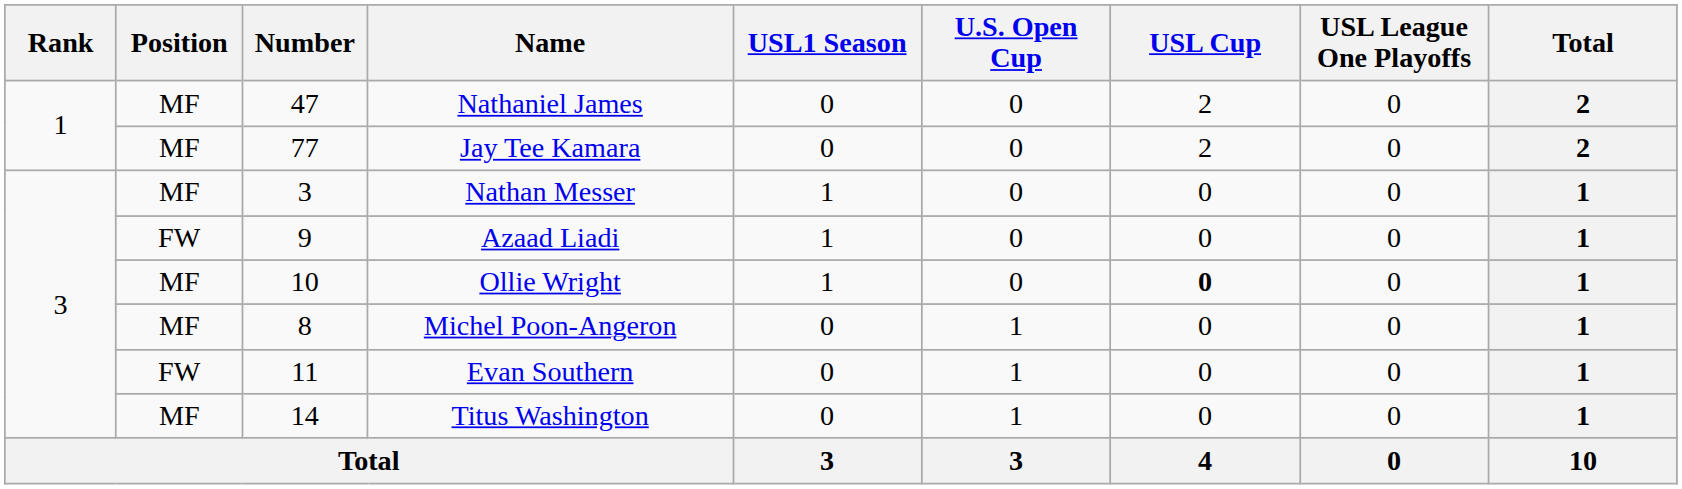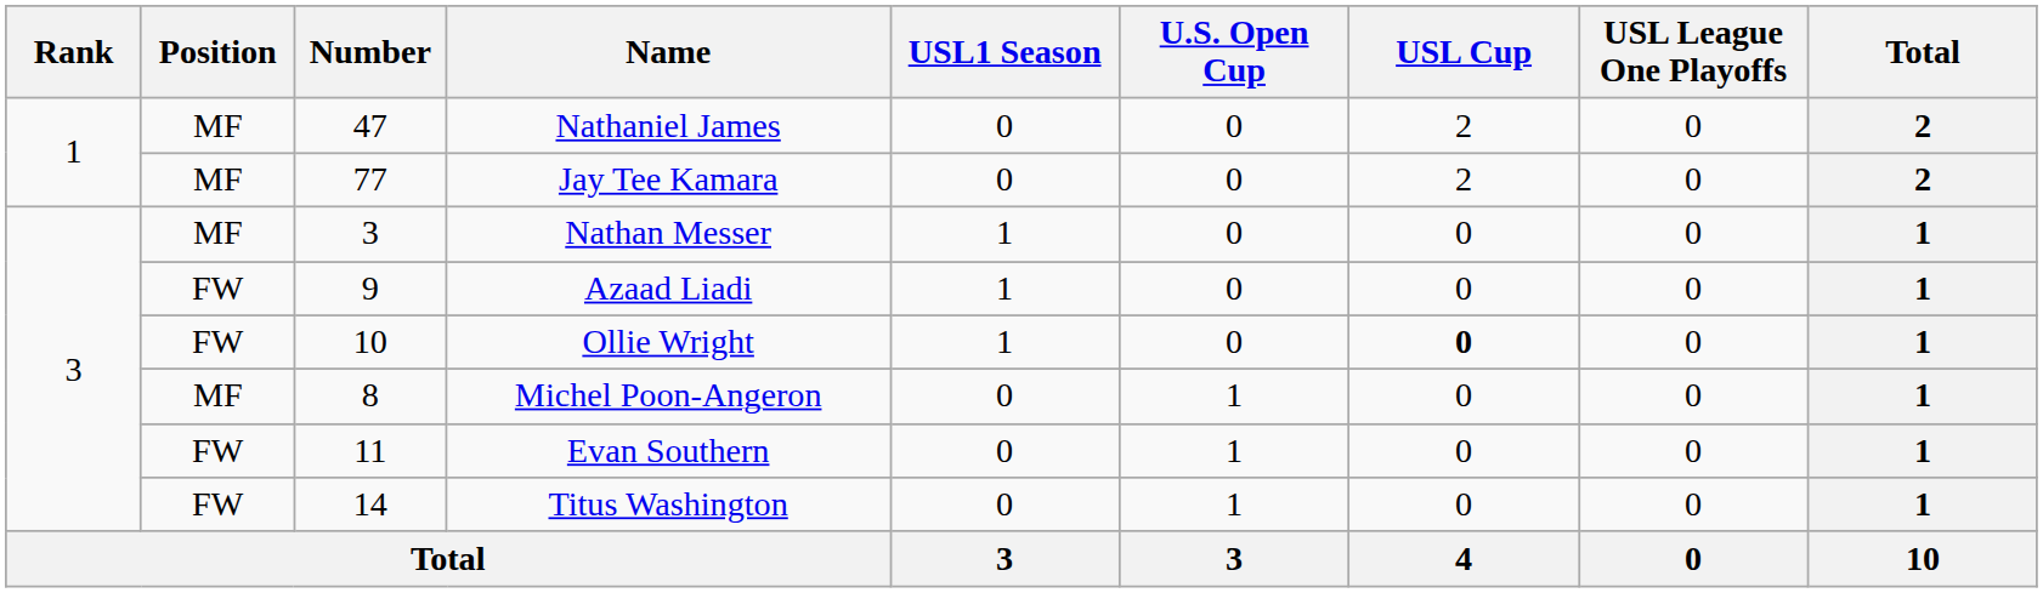Ollie Wright | Position: MF -> FW
Titus Washington | Position: MF -> FW
